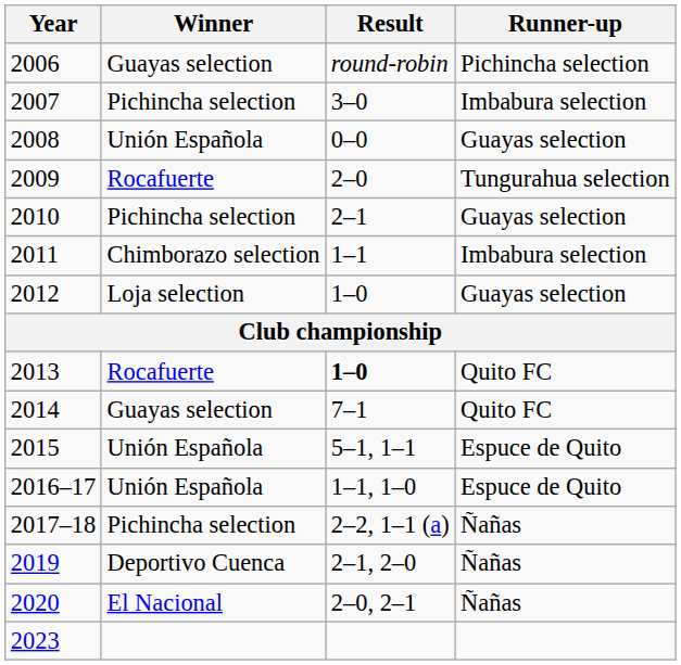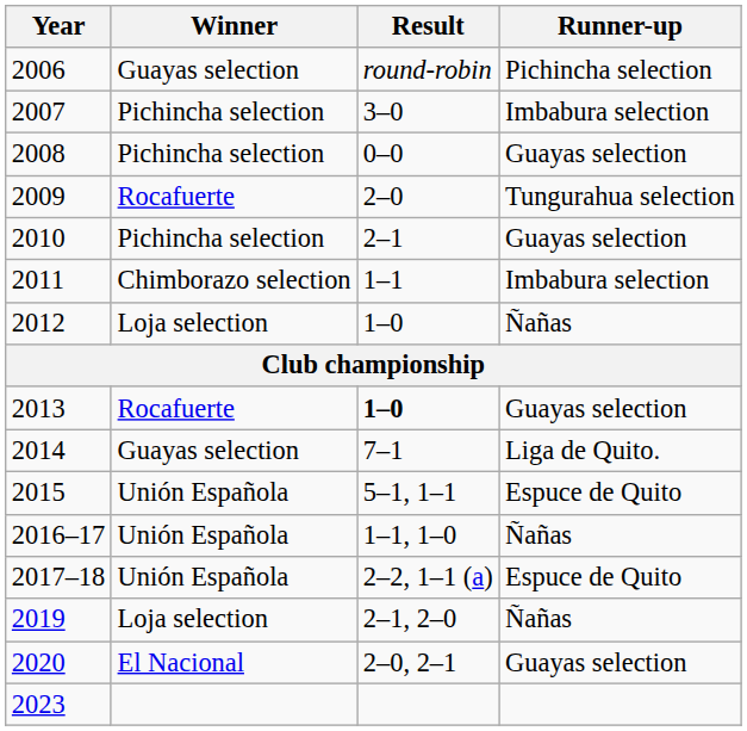2008 | Winner: Unión Española -> Pichincha selection
2012 | Runner-up: Guayas selection -> Ñañas
2013 | Runner-up: Quito FC -> Guayas selection
2014 | Runner-up: Quito FC -> Liga de Quito.
2016–17 | Runner-up: Espuce de Quito -> Ñañas
2017–18 | Winner: Pichincha selection -> Unión Española
2017–18 | Runner-up: Ñañas -> Espuce de Quito
2019 | Winner: Deportivo Cuenca -> Loja selection
2020 | Runner-up: Ñañas -> Guayas selection
